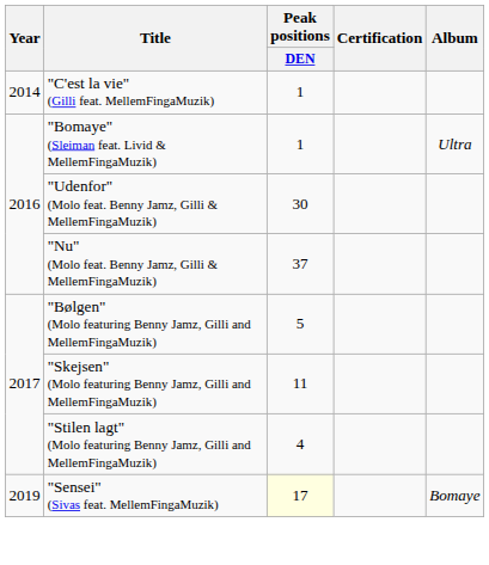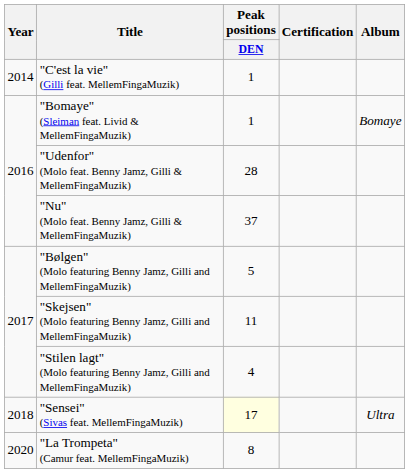"Bomaye" (Sleiman feat. Livid & MellemFingaMuzik) | Album: Ultra -> Bomaye
"Udenfor" (Molo feat. Benny Jamz, Gilli & MellemFingaMuzik) | Peak positions / DEN: 30 -> 28
"Sensei" (Sivas feat. MellemFingaMuzik) | Year: 2019 -> 2018
"Sensei" (Sivas feat. MellemFingaMuzik) | Album: Bomaye -> Ultra
+ row: 2020 | "La Trompeta" (Camur feat. MellemFingaMuzik) | 8
